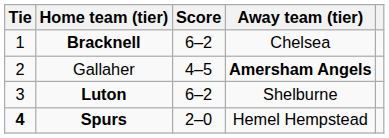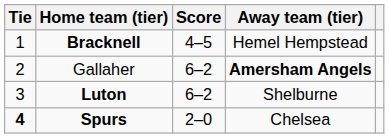Bracknell | Score: 6–2 -> 4–5
Bracknell | Away team (tier): Chelsea -> Hemel Hempstead
Gallaher | Score: 4–5 -> 6–2
Spurs | Away team (tier): Hemel Hempstead -> Chelsea
